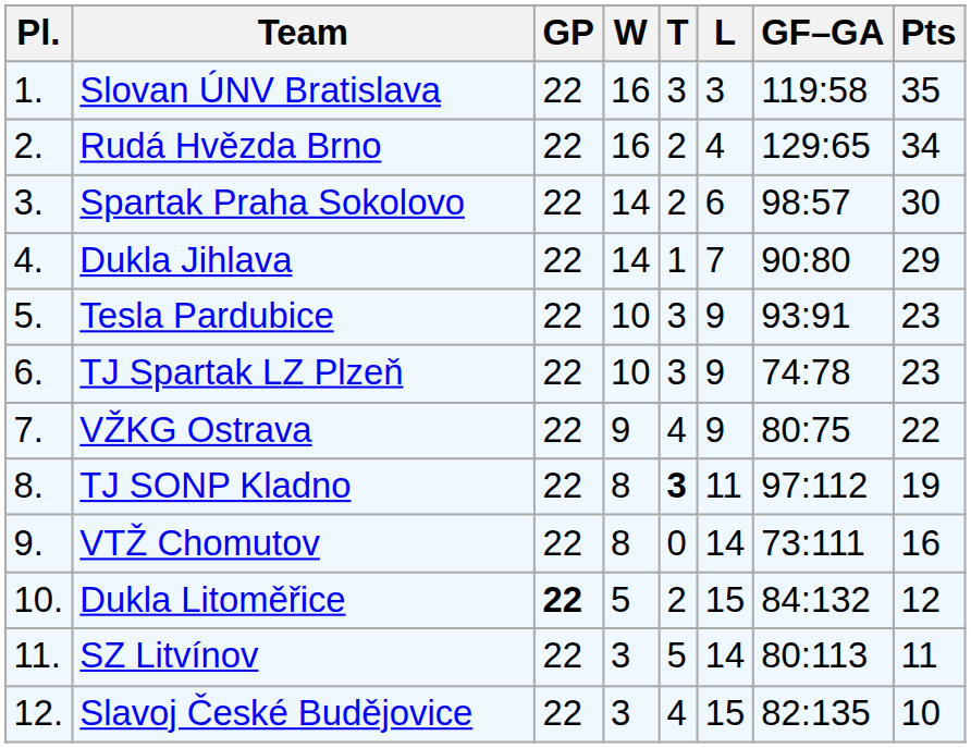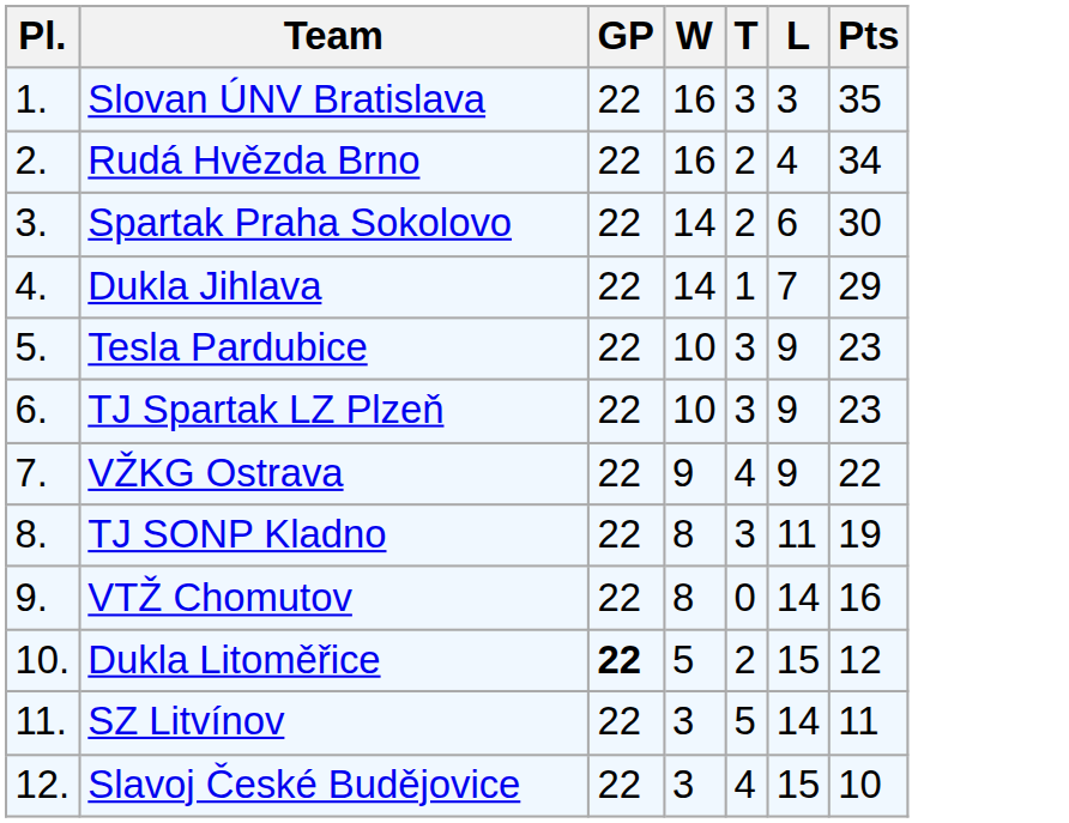- column: GF–GA | 119:58 | 129:65 | 98:57 | 90:80 | 93:91 | 74:78 | 80:75 | 97:112 | 73:111 | 84:132 | 80:113 | 82:135
TJ SONP Kladno | T: bold -> normal
